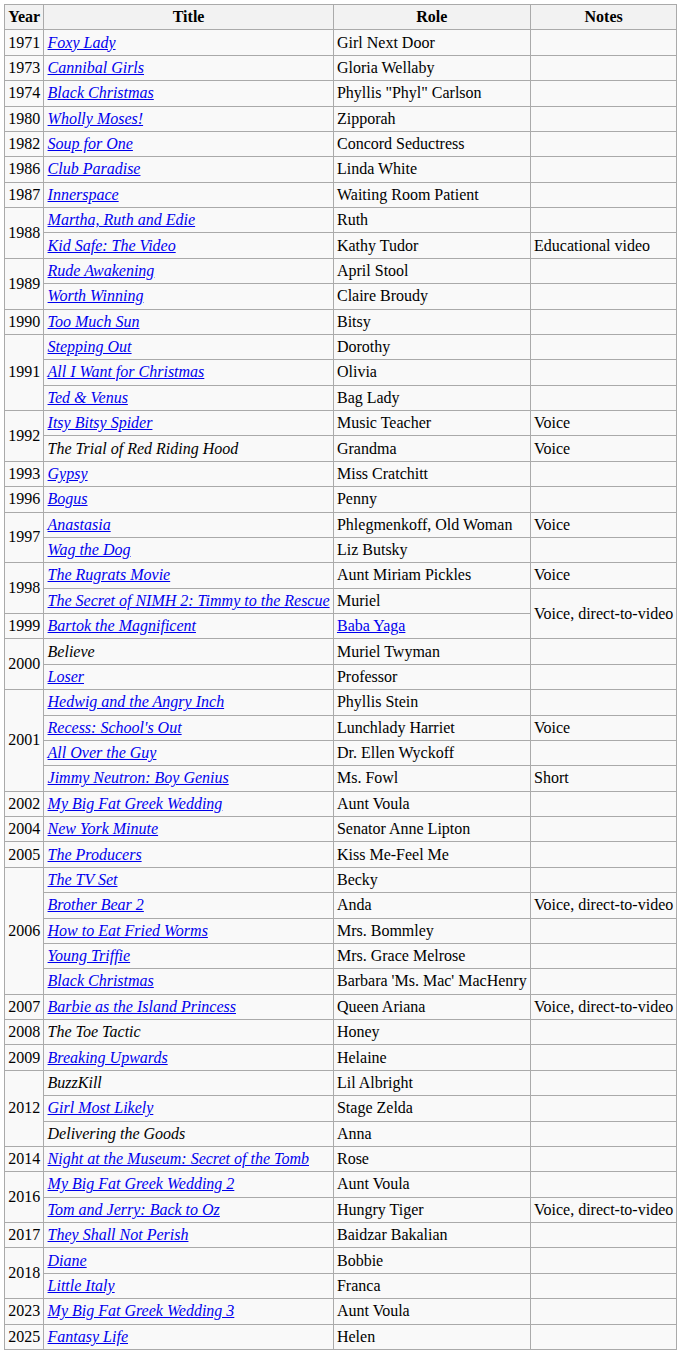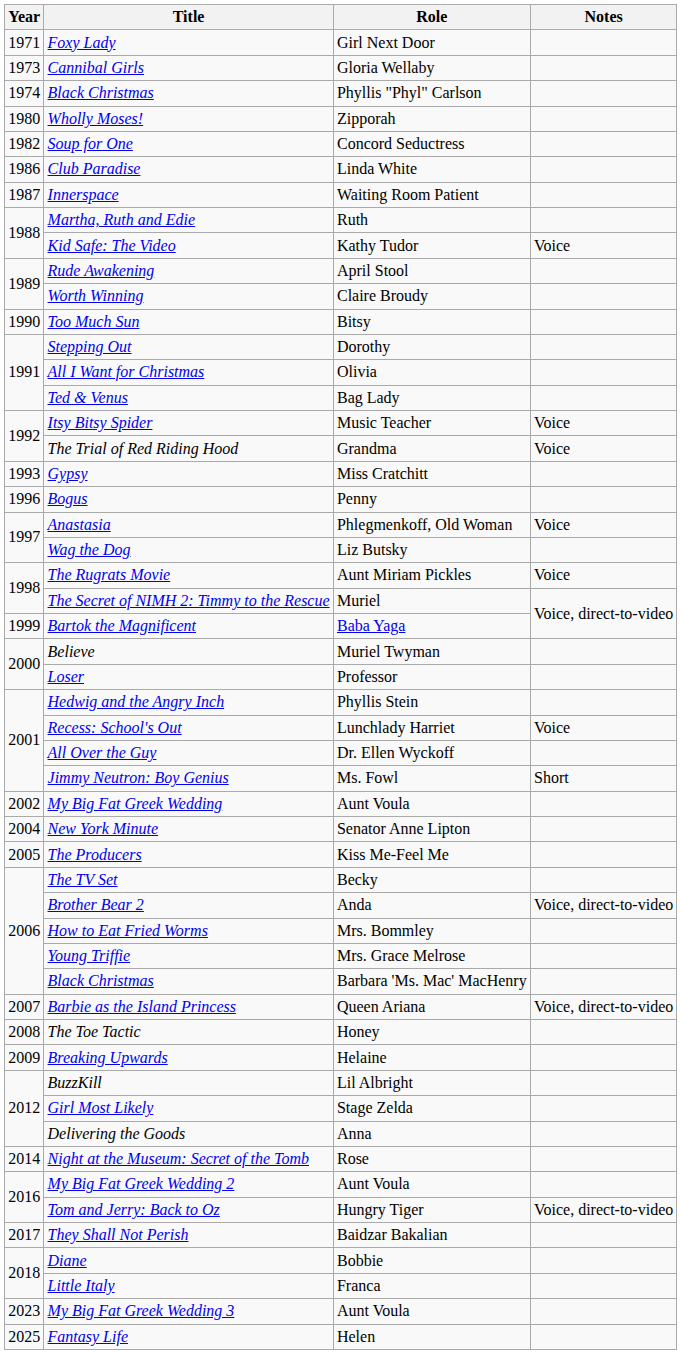Kid Safe: The Video | Notes: Educational video -> Voice
